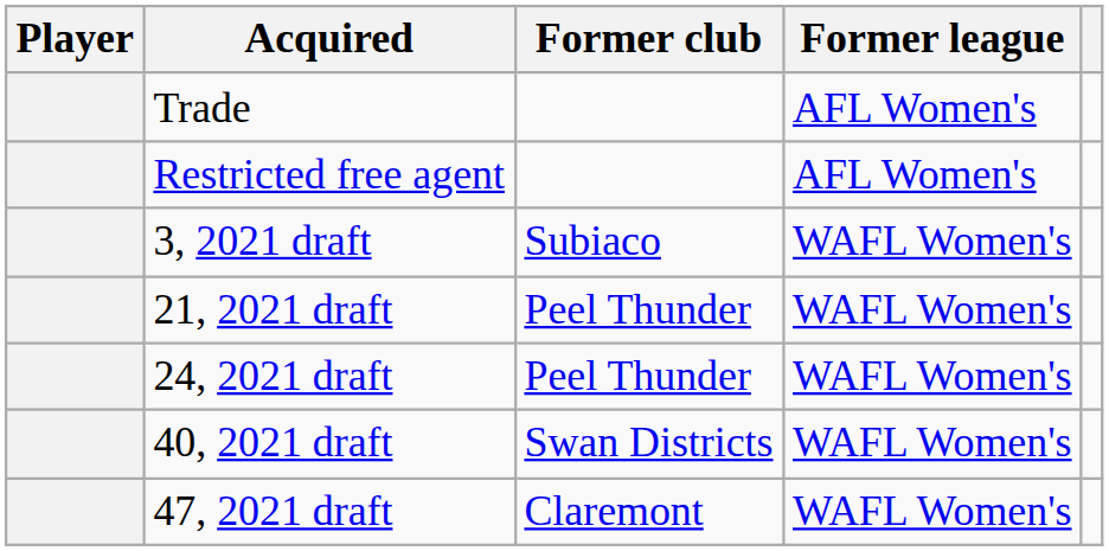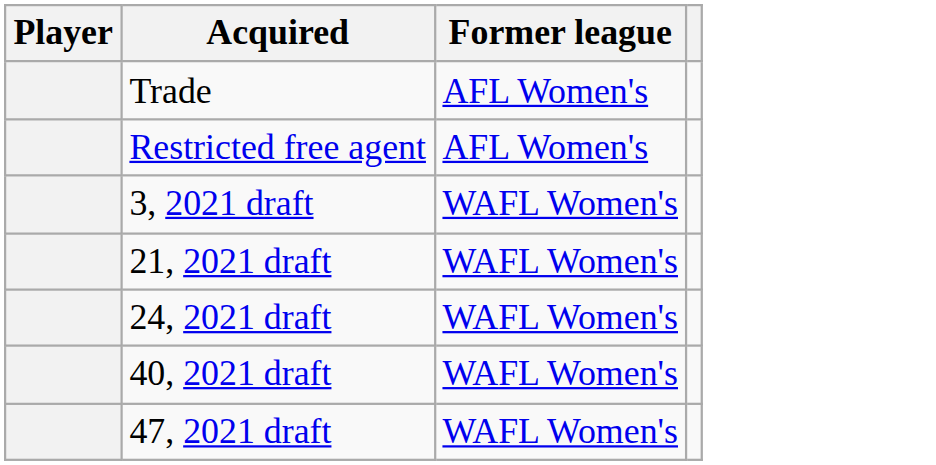- column: Former club | Subiaco | Peel Thunder | Peel Thunder | Swan Districts | Claremont
